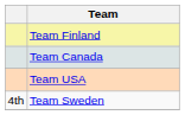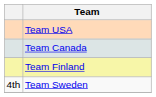rows swapped: Team Finland <-> Team USA
